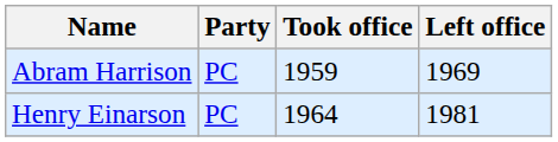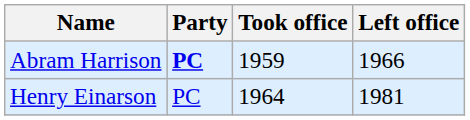Abram Harrison | Party: normal -> bold
Abram Harrison | Left office: 1969 -> 1966
